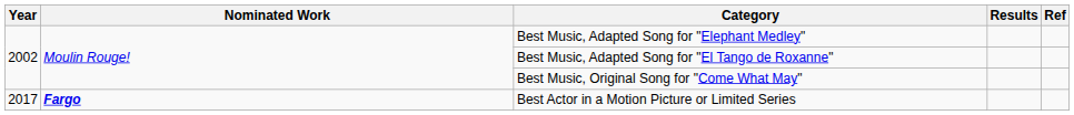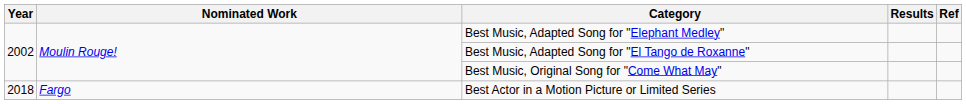Best Actor in a Motion Picture or Limited Series | Year: 2017 -> 2018
Best Actor in a Motion Picture or Limited Series | Nominated Work: bold -> normal
